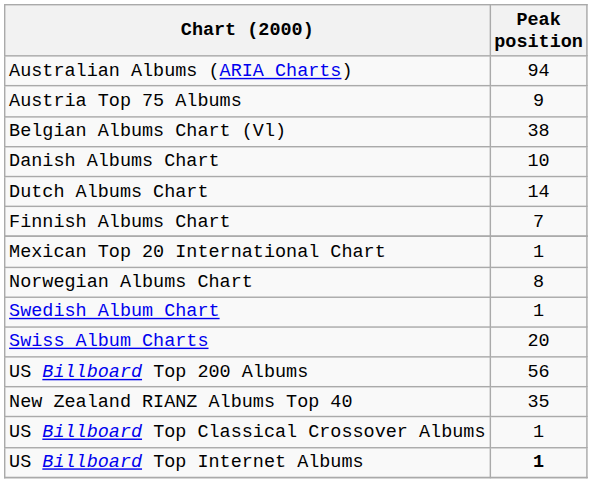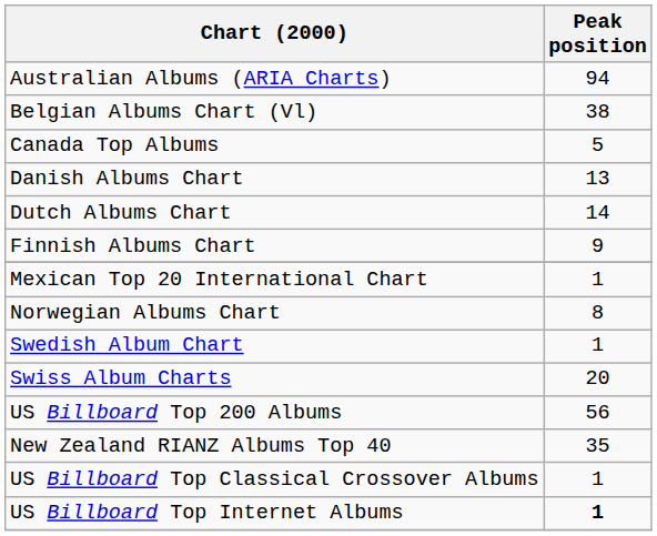- row: Austria Top 75 Albums | 9
+ row: Canada Top Albums | 5
Danish Albums Chart | Peak position: 10 -> 13
Finnish Albums Chart | Peak position: 7 -> 9
